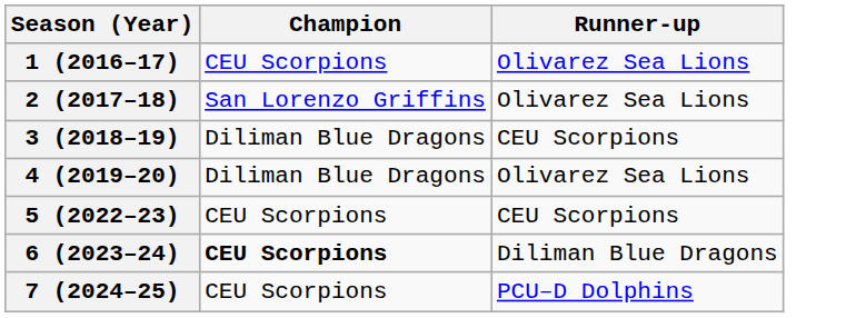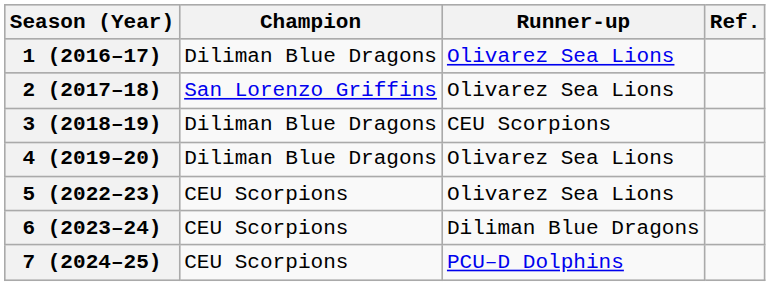+ column: Ref.
1 (2016–17) | Champion: CEU Scorpions -> Diliman Blue Dragons
5 (2022–23) | Runner-up: CEU Scorpions -> Olivarez Sea Lions
6 (2023–24) | Champion: bold -> normal
